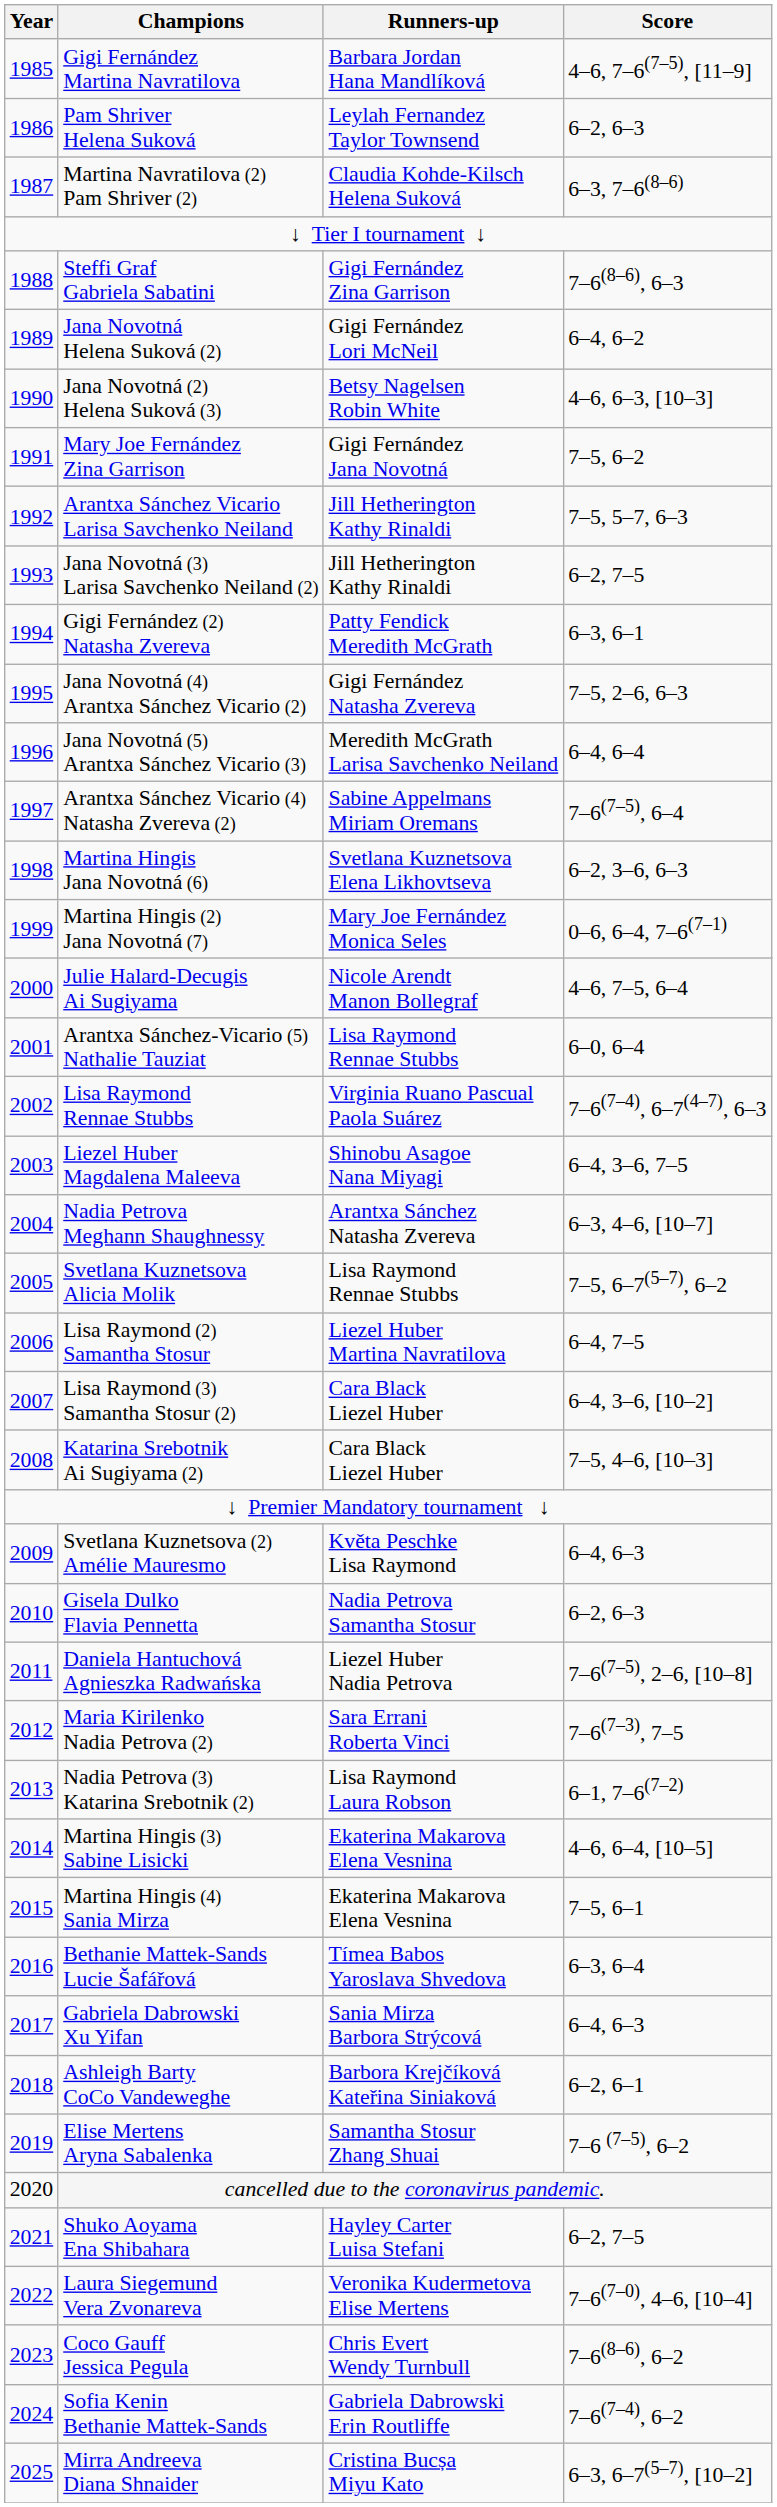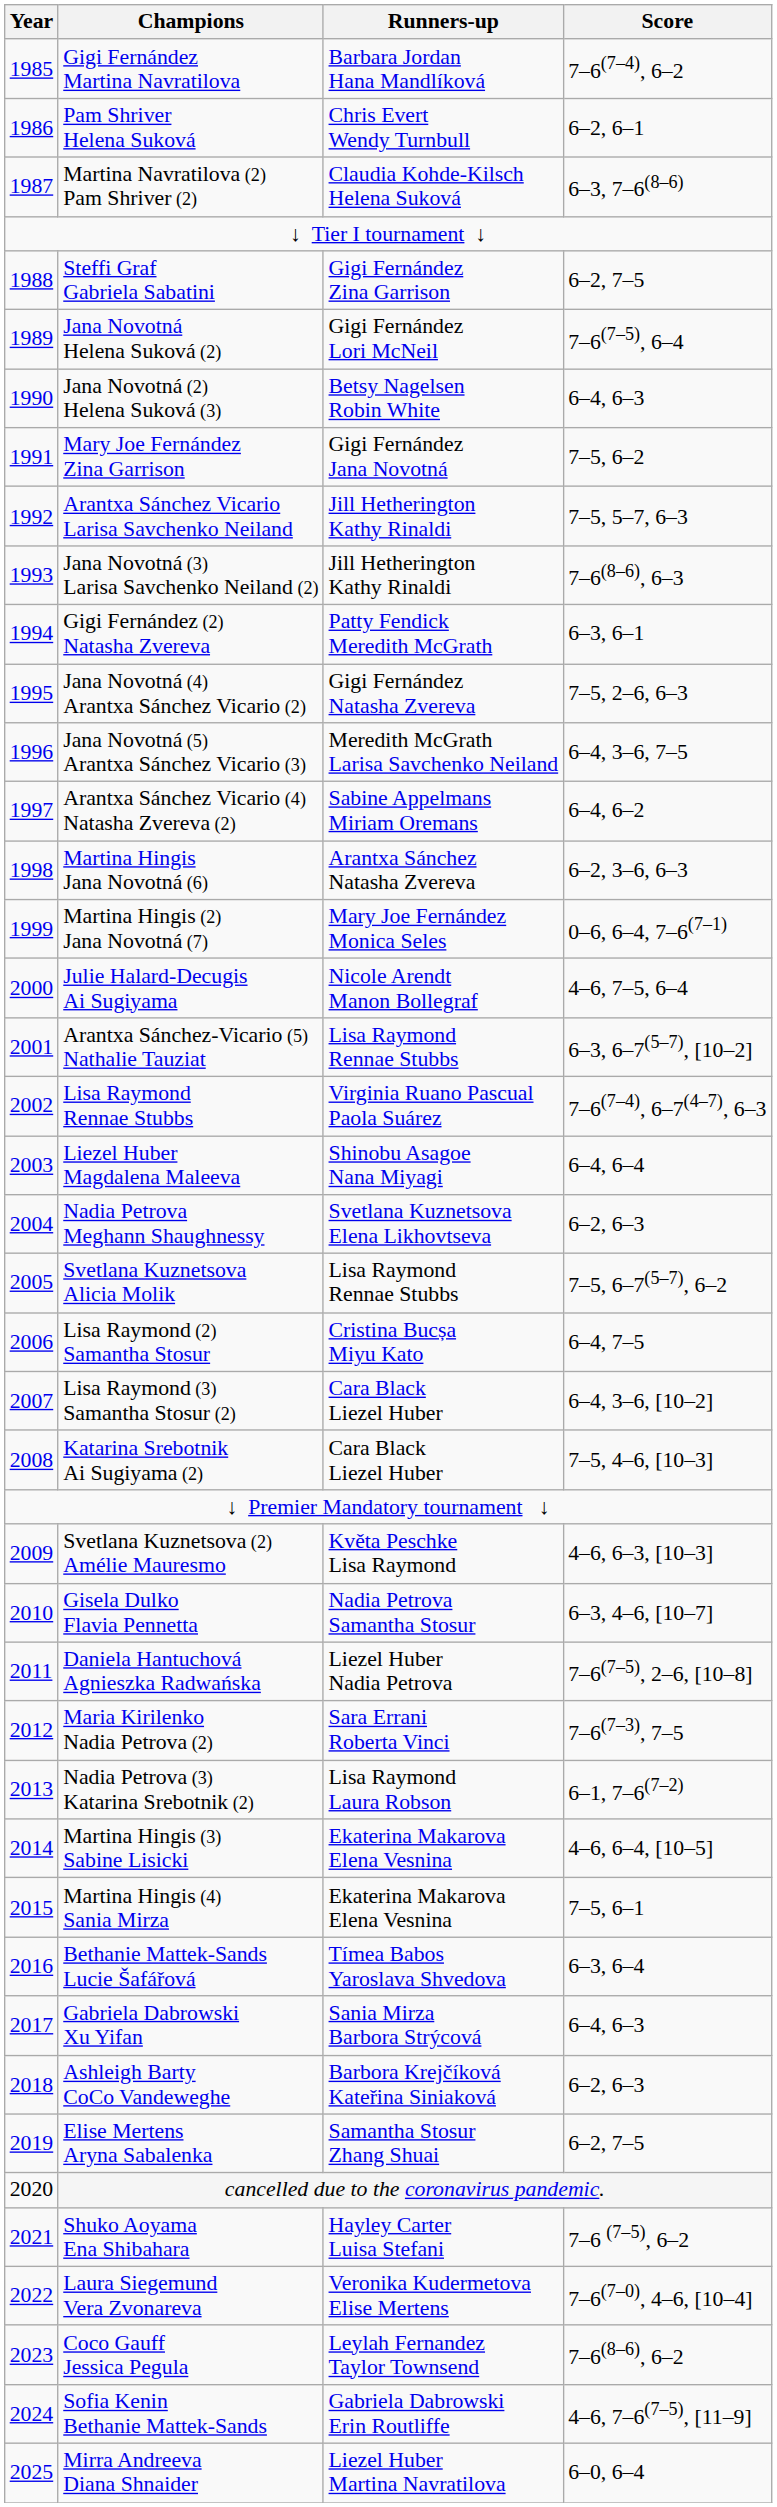Gigi Fernández Martina Navratilova | Score: 4–6, 7–6(7–5), [11–9] -> 7–6(7–4), 6–2
Pam Shriver Helena Suková | Runners-up: Leylah Fernandez Taylor Townsend -> Chris Evert Wendy Turnbull
Pam Shriver Helena Suková | Score: 6–2, 6–3 -> 6–2, 6–1
Steffi Graf Gabriela Sabatini | Score: 7–6(8–6), 6–3 -> 6–2, 7–5
Jana Novotná Helena Suková (2) | Score: 6–4, 6–2 -> 7–6(7–5), 6–4
Jana Novotná (2) Helena Suková (3) | Score: 4–6, 6–3, [10–3] -> 6–4, 6–3
Jana Novotná (3) Larisa Savchenko Neiland (2) | Score: 6–2, 7–5 -> 7–6(8–6), 6–3
Jana Novotná (5) Arantxa Sánchez Vicario (3) | Score: 6–4, 6–4 -> 6–4, 3–6, 7–5
Arantxa Sánchez Vicario (4) Natasha Zvereva (2) | Score: 7–6(7–5), 6–4 -> 6–4, 6–2
Martina Hingis Jana Novotná (6) | Runners-up: Svetlana Kuznetsova Elena Likhovtseva -> Arantxa Sánchez Natasha Zvereva
Arantxa Sánchez-Vicario (5) Nathalie Tauziat | Score: 6–0, 6–4 -> 6–3, 6–7(5–7), [10–2]
Liezel Huber Magdalena Maleeva | Score: 6–4, 3–6, 7–5 -> 6–4, 6–4
Nadia Petrova Meghann Shaughnessy | Runners-up: Arantxa Sánchez Natasha Zvereva -> Svetlana Kuznetsova Elena Likhovtseva
Nadia Petrova Meghann Shaughnessy | Score: 6–3, 4–6, [10–7] -> 6–2, 6–3
Lisa Raymond (2) Samantha Stosur | Runners-up: Liezel Huber Martina Navratilova -> Cristina Bucșa Miyu Kato
Svetlana Kuznetsova (2) Amélie Mauresmo | Score: 6–4, 6–3 -> 4–6, 6–3, [10–3]
Gisela Dulko Flavia Pennetta | Score: 6–2, 6–3 -> 6–3, 4–6, [10–7]
Ashleigh Barty CoCo Vandeweghe | Score: 6–2, 6–1 -> 6–2, 6–3
Elise Mertens Aryna Sabalenka | Score: 7–6 (7–5), 6–2 -> 6–2, 7–5
Shuko Aoyama Ena Shibahara | Score: 6–2, 7–5 -> 7–6 (7–5), 6–2
Coco Gauff Jessica Pegula | Runners-up: Chris Evert Wendy Turnbull -> Leylah Fernandez Taylor Townsend
Sofia Kenin Bethanie Mattek-Sands | Score: 7–6(7–4), 6–2 -> 4–6, 7–6(7–5), [11–9]
Mirra Andreeva Diana Shnaider | Runners-up: Cristina Bucșa Miyu Kato -> Liezel Huber Martina Navratilova
Mirra Andreeva Diana Shnaider | Score: 6–3, 6–7(5–7), [10–2] -> 6–0, 6–4
